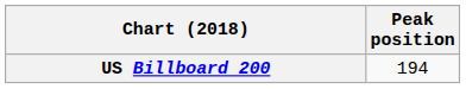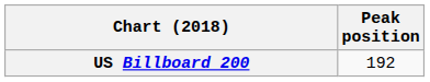US Billboard 200 | Peak position: 194 -> 192
